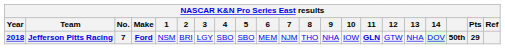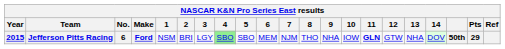Jefferson Pitts Racing | Year: 2018 -> 2015
Jefferson Pitts Racing | No.: 7 -> 6
Jefferson Pitts Racing | 4: no background -> lightgreen background
